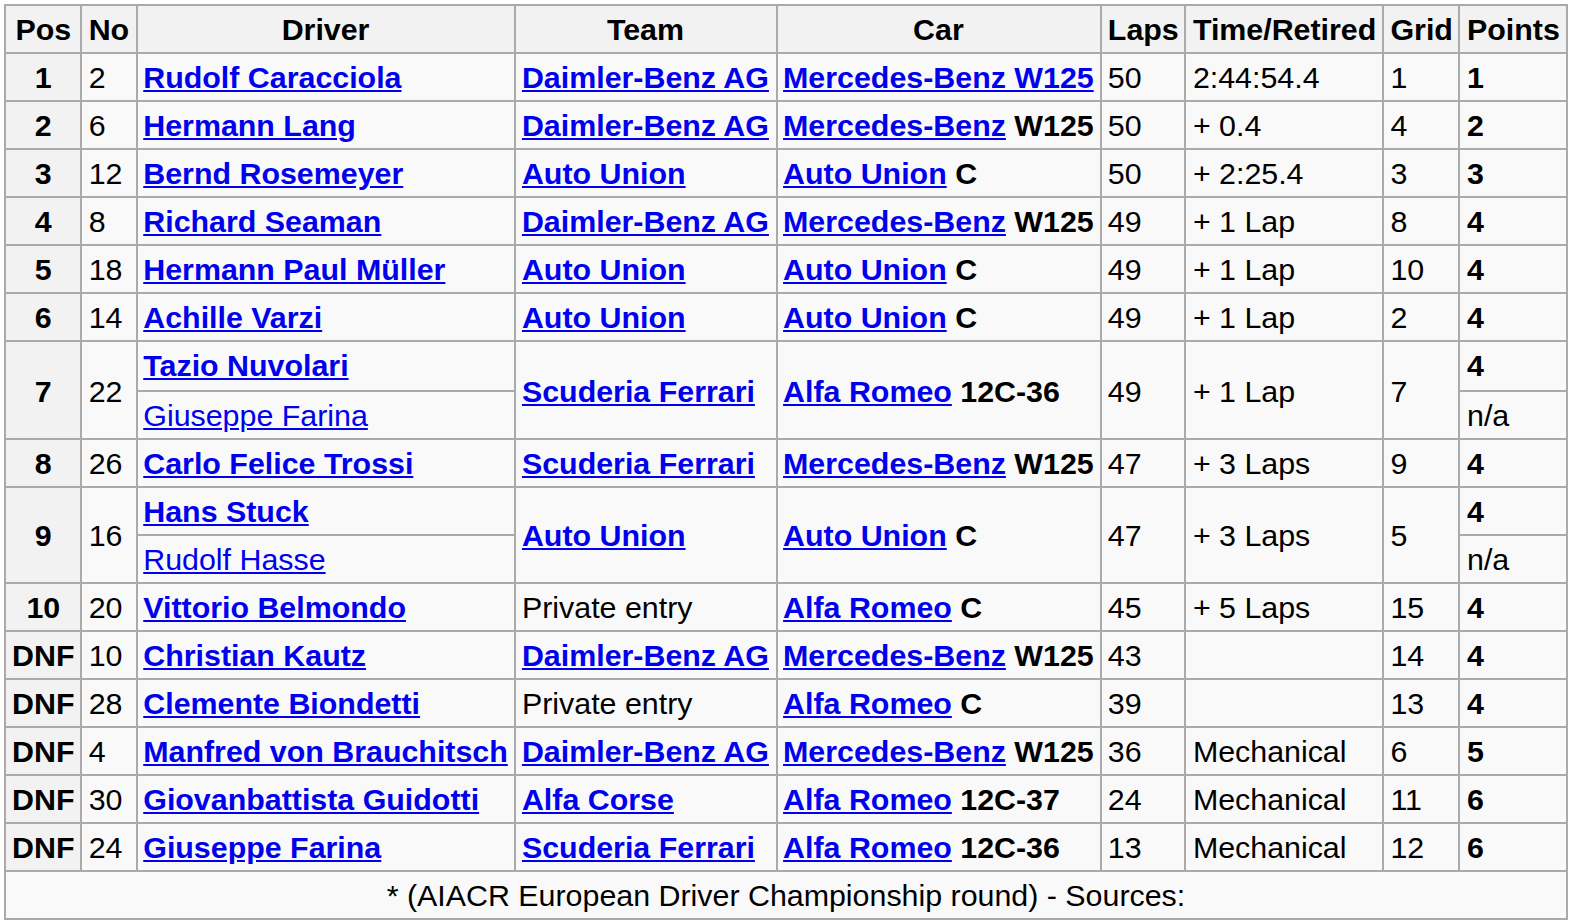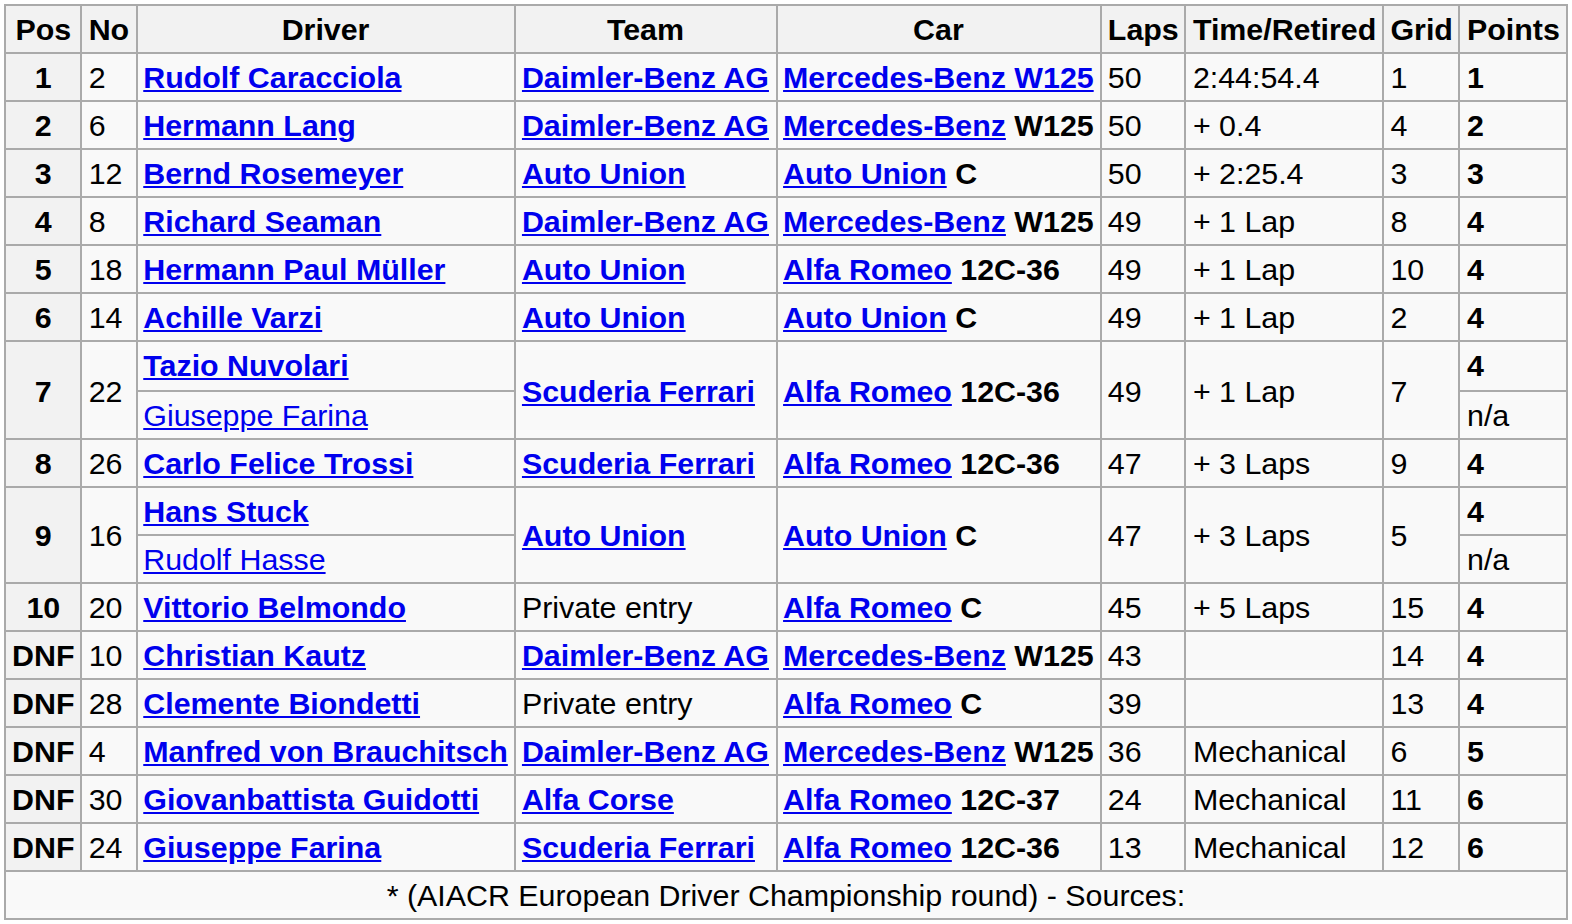Hermann Paul Müller | Car: Auto Union C -> Alfa Romeo 12C-36
Carlo Felice Trossi | Car: Mercedes-Benz W125 -> Alfa Romeo 12C-36
